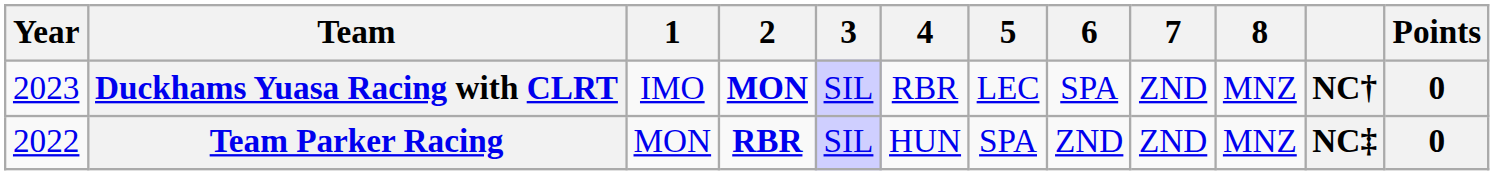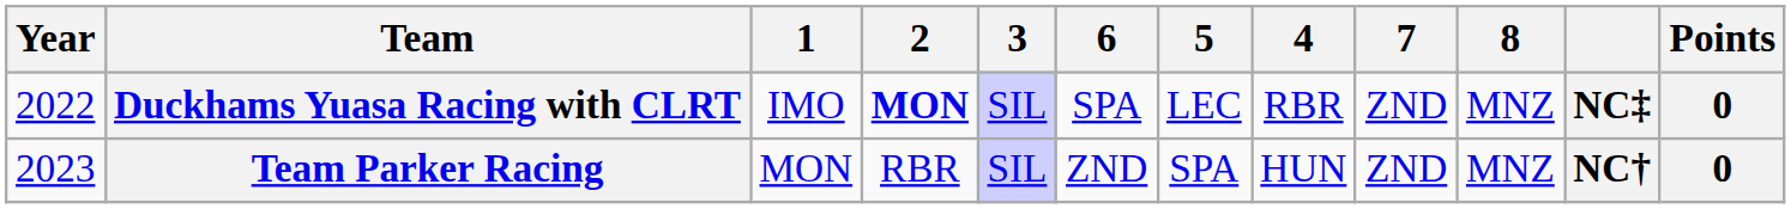columns swapped: 4 <-> 6
Duckhams Yuasa Racing with CLRT | Year: 2023 -> 2022
Duckhams Yuasa Racing with CLRT | column 11: NC† -> NC‡
Team Parker Racing | Year: 2022 -> 2023
Team Parker Racing | 2: bold -> normal
Team Parker Racing | column 11: NC‡ -> NC†
